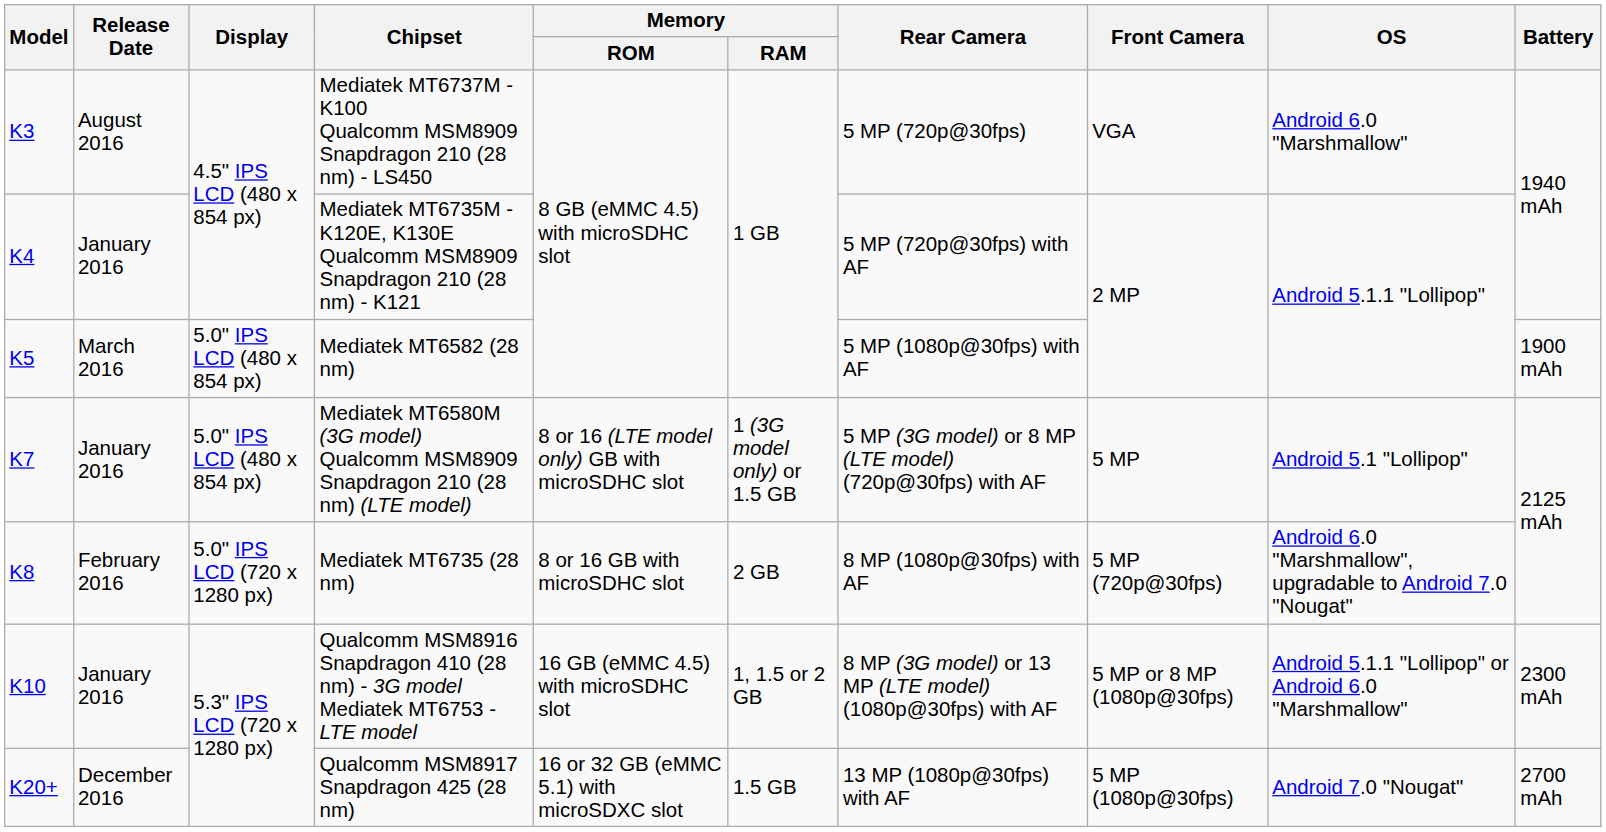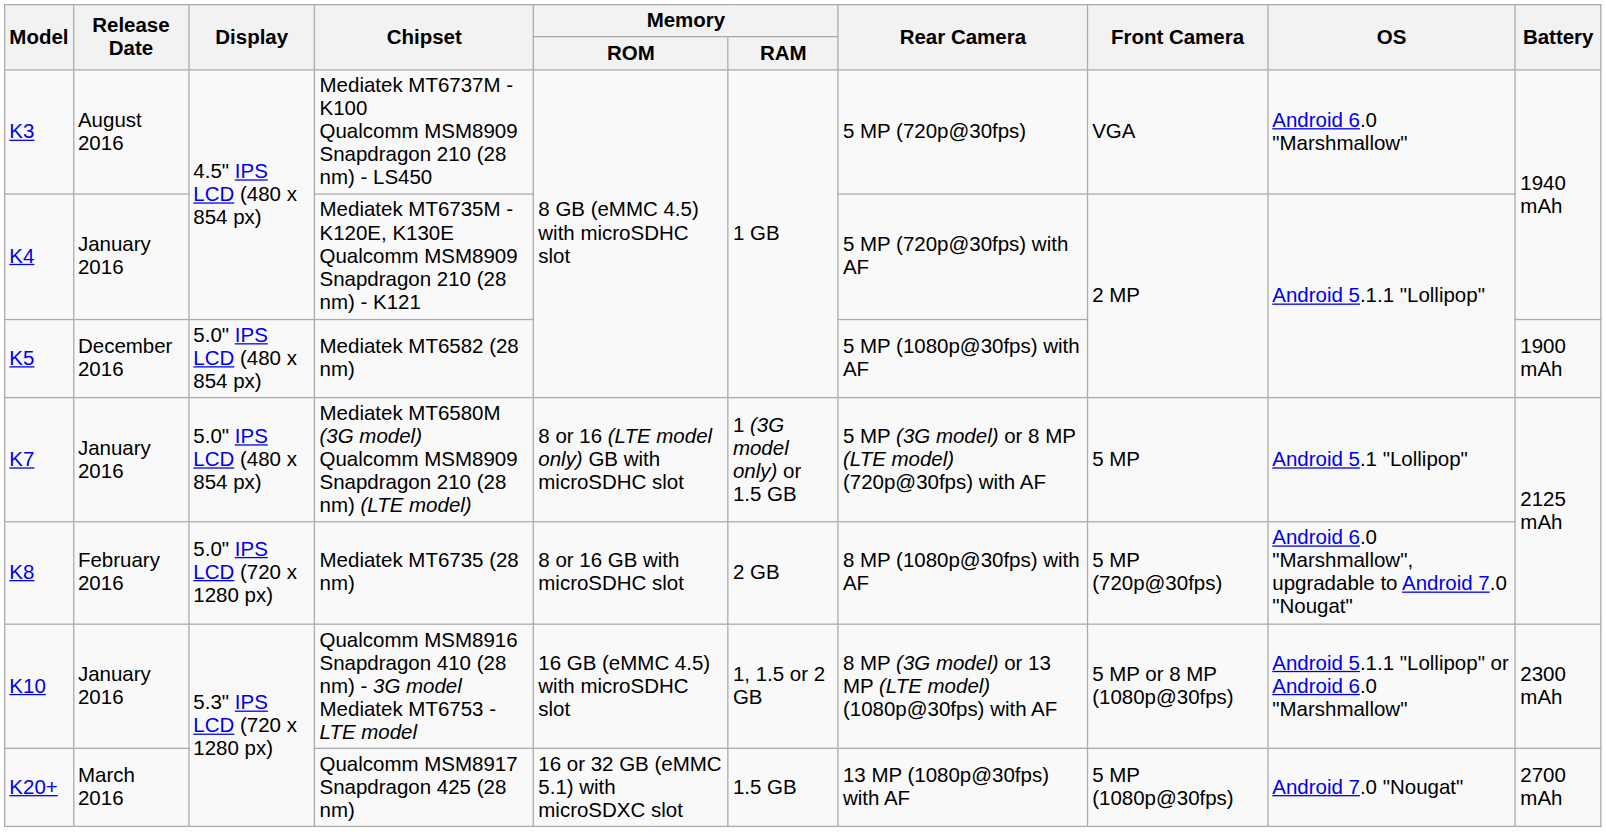Mediatek MT6582 (28 nm) | Release Date: March 2016 -> December 2016
Qualcomm MSM8917 Snapdragon 425 (28 nm) | Release Date: December 2016 -> March 2016
